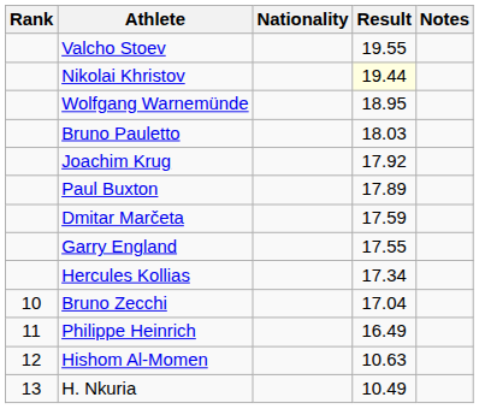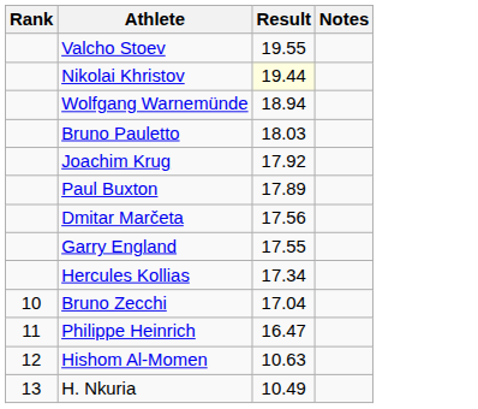- column: Nationality
Wolfgang Warnemünde | Result: 18.95 -> 18.94
Dmitar Marčeta | Result: 17.59 -> 17.56
Philippe Heinrich | Result: 16.49 -> 16.47
